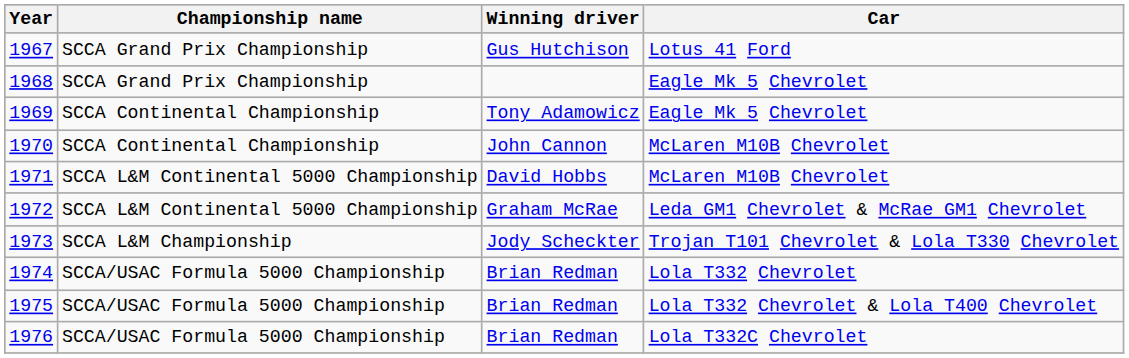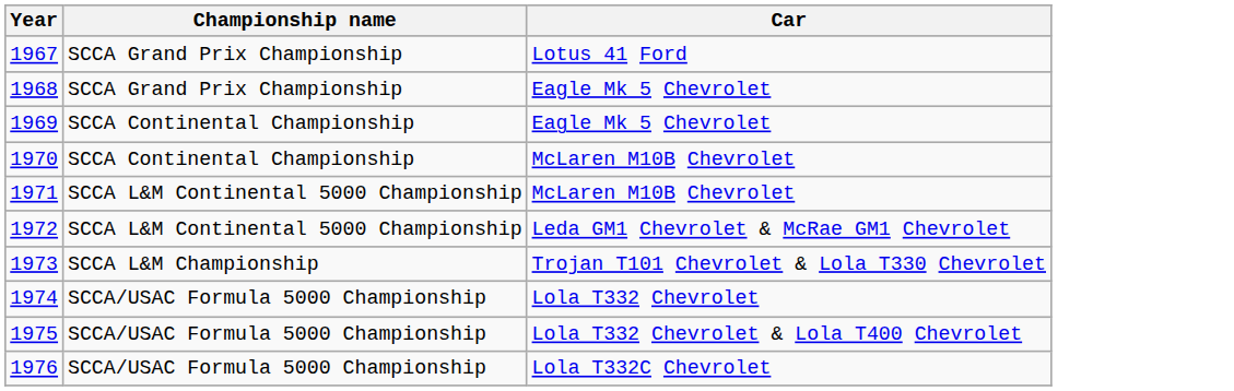- column: Winning driver | Gus Hutchison | Tony Adamowicz | John Cannon | David Hobbs | Graham McRae | Jody Scheckter | Brian Redman | Brian Redman | Brian Redman
